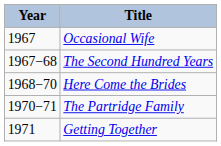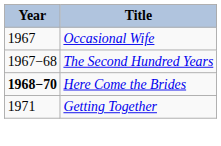Here Come the Brides | Year: normal -> bold
- row: 1970−71 | The Partridge Family
